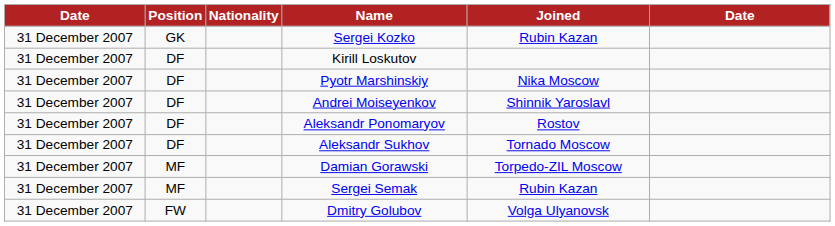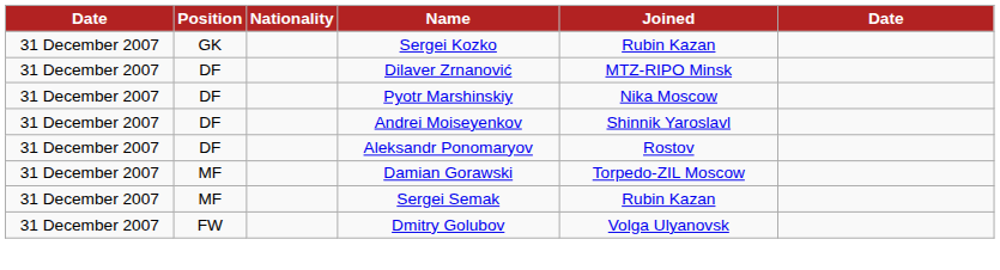+ row: 31 December 2007 | DF | Dilaver Zrnanović | MTZ-RIPO Minsk
- row: 31 December 2007 | DF | Kirill Loskutov
- row: 31 December 2007 | DF | Aleksandr Sukhov | Tornado Moscow
